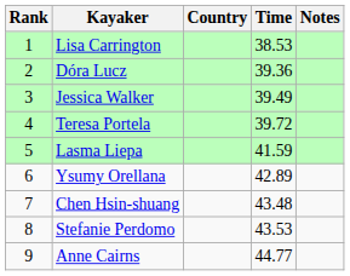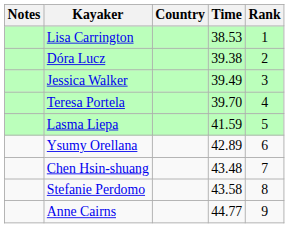columns swapped: Rank <-> Notes
Dóra Lucz | Time: 39.36 -> 39.38
Teresa Portela | Time: 39.72 -> 39.70
Stefanie Perdomo | Time: 43.53 -> 43.58
